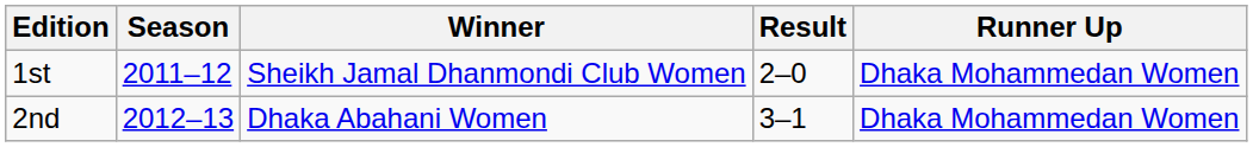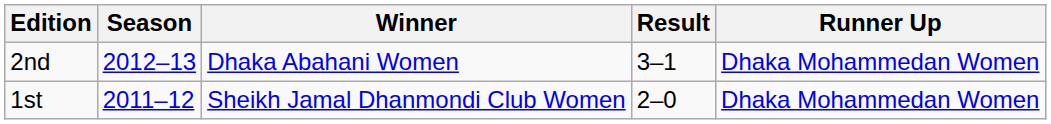rows swapped: 1st <-> 2nd
